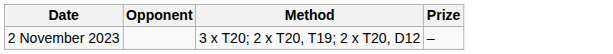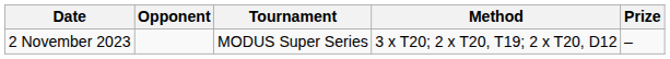+ column: Tournament | MODUS Super Series
